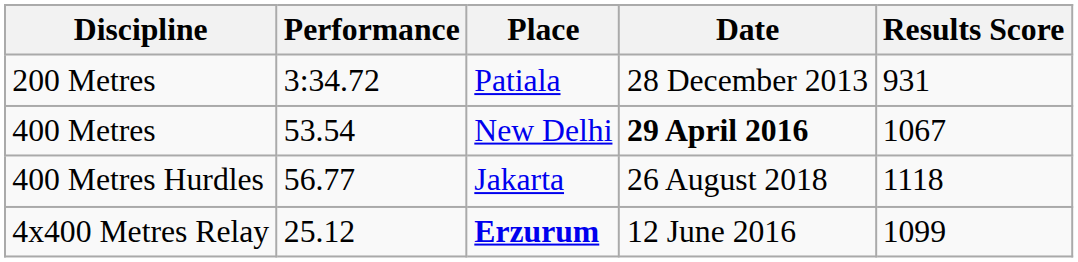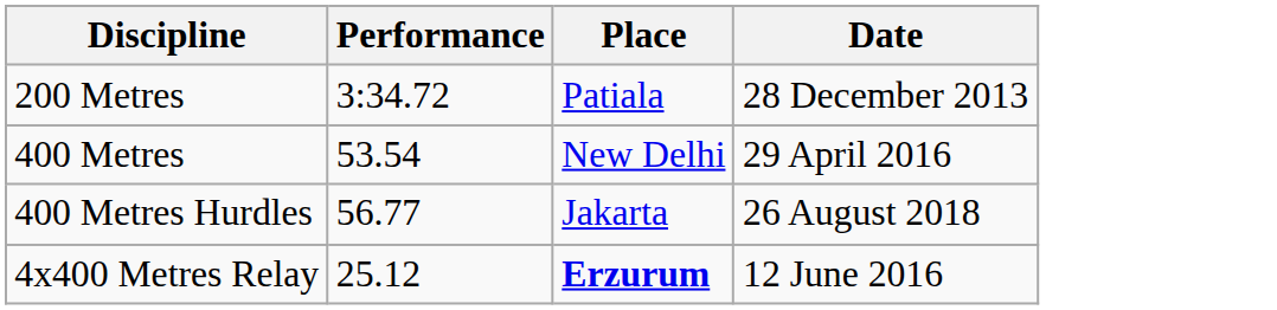- column: Results Score | 931 | 1067 | 1118 | 1099
400 Metres | Date: bold -> normal
